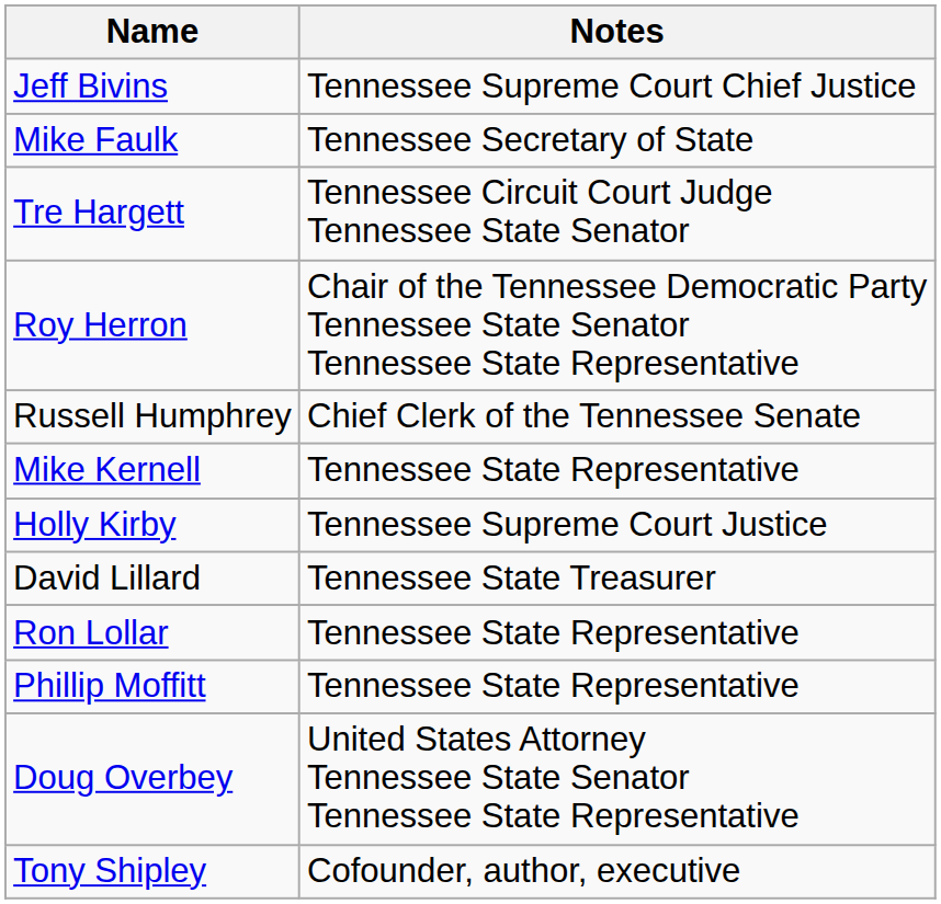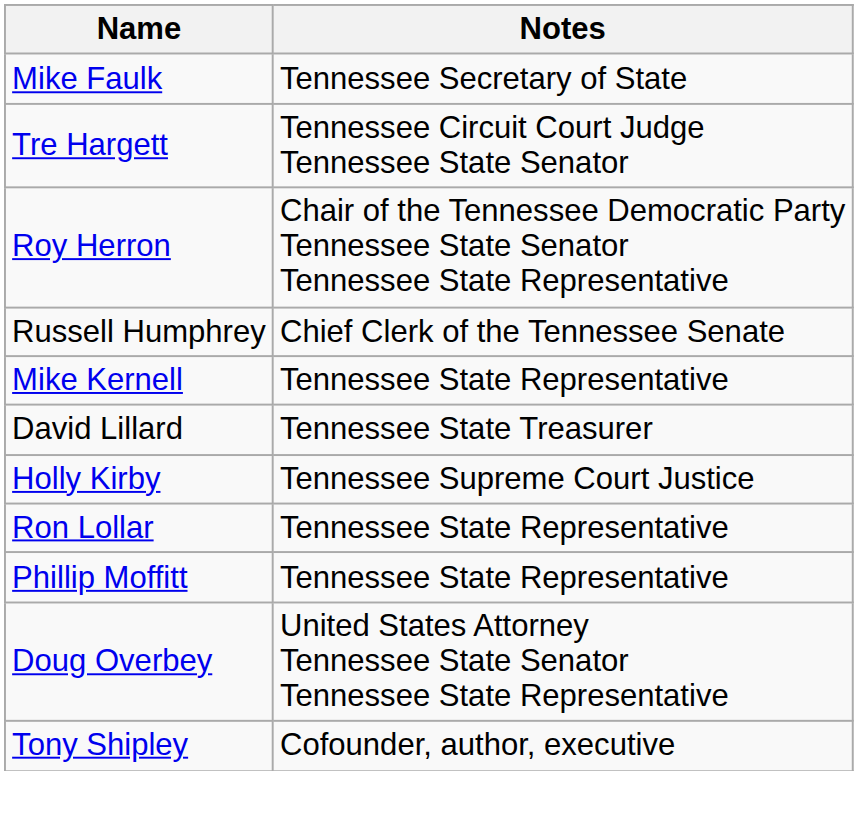- row: Jeff Bivins | Tennessee Supreme Court Chief Justice
rows swapped: Holly Kirby <-> David Lillard
